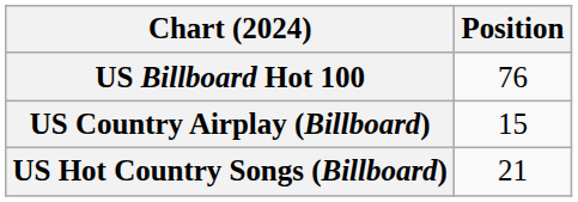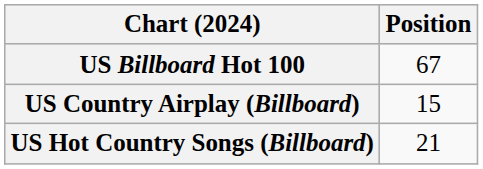US Billboard Hot 100 | Position: 76 -> 67
